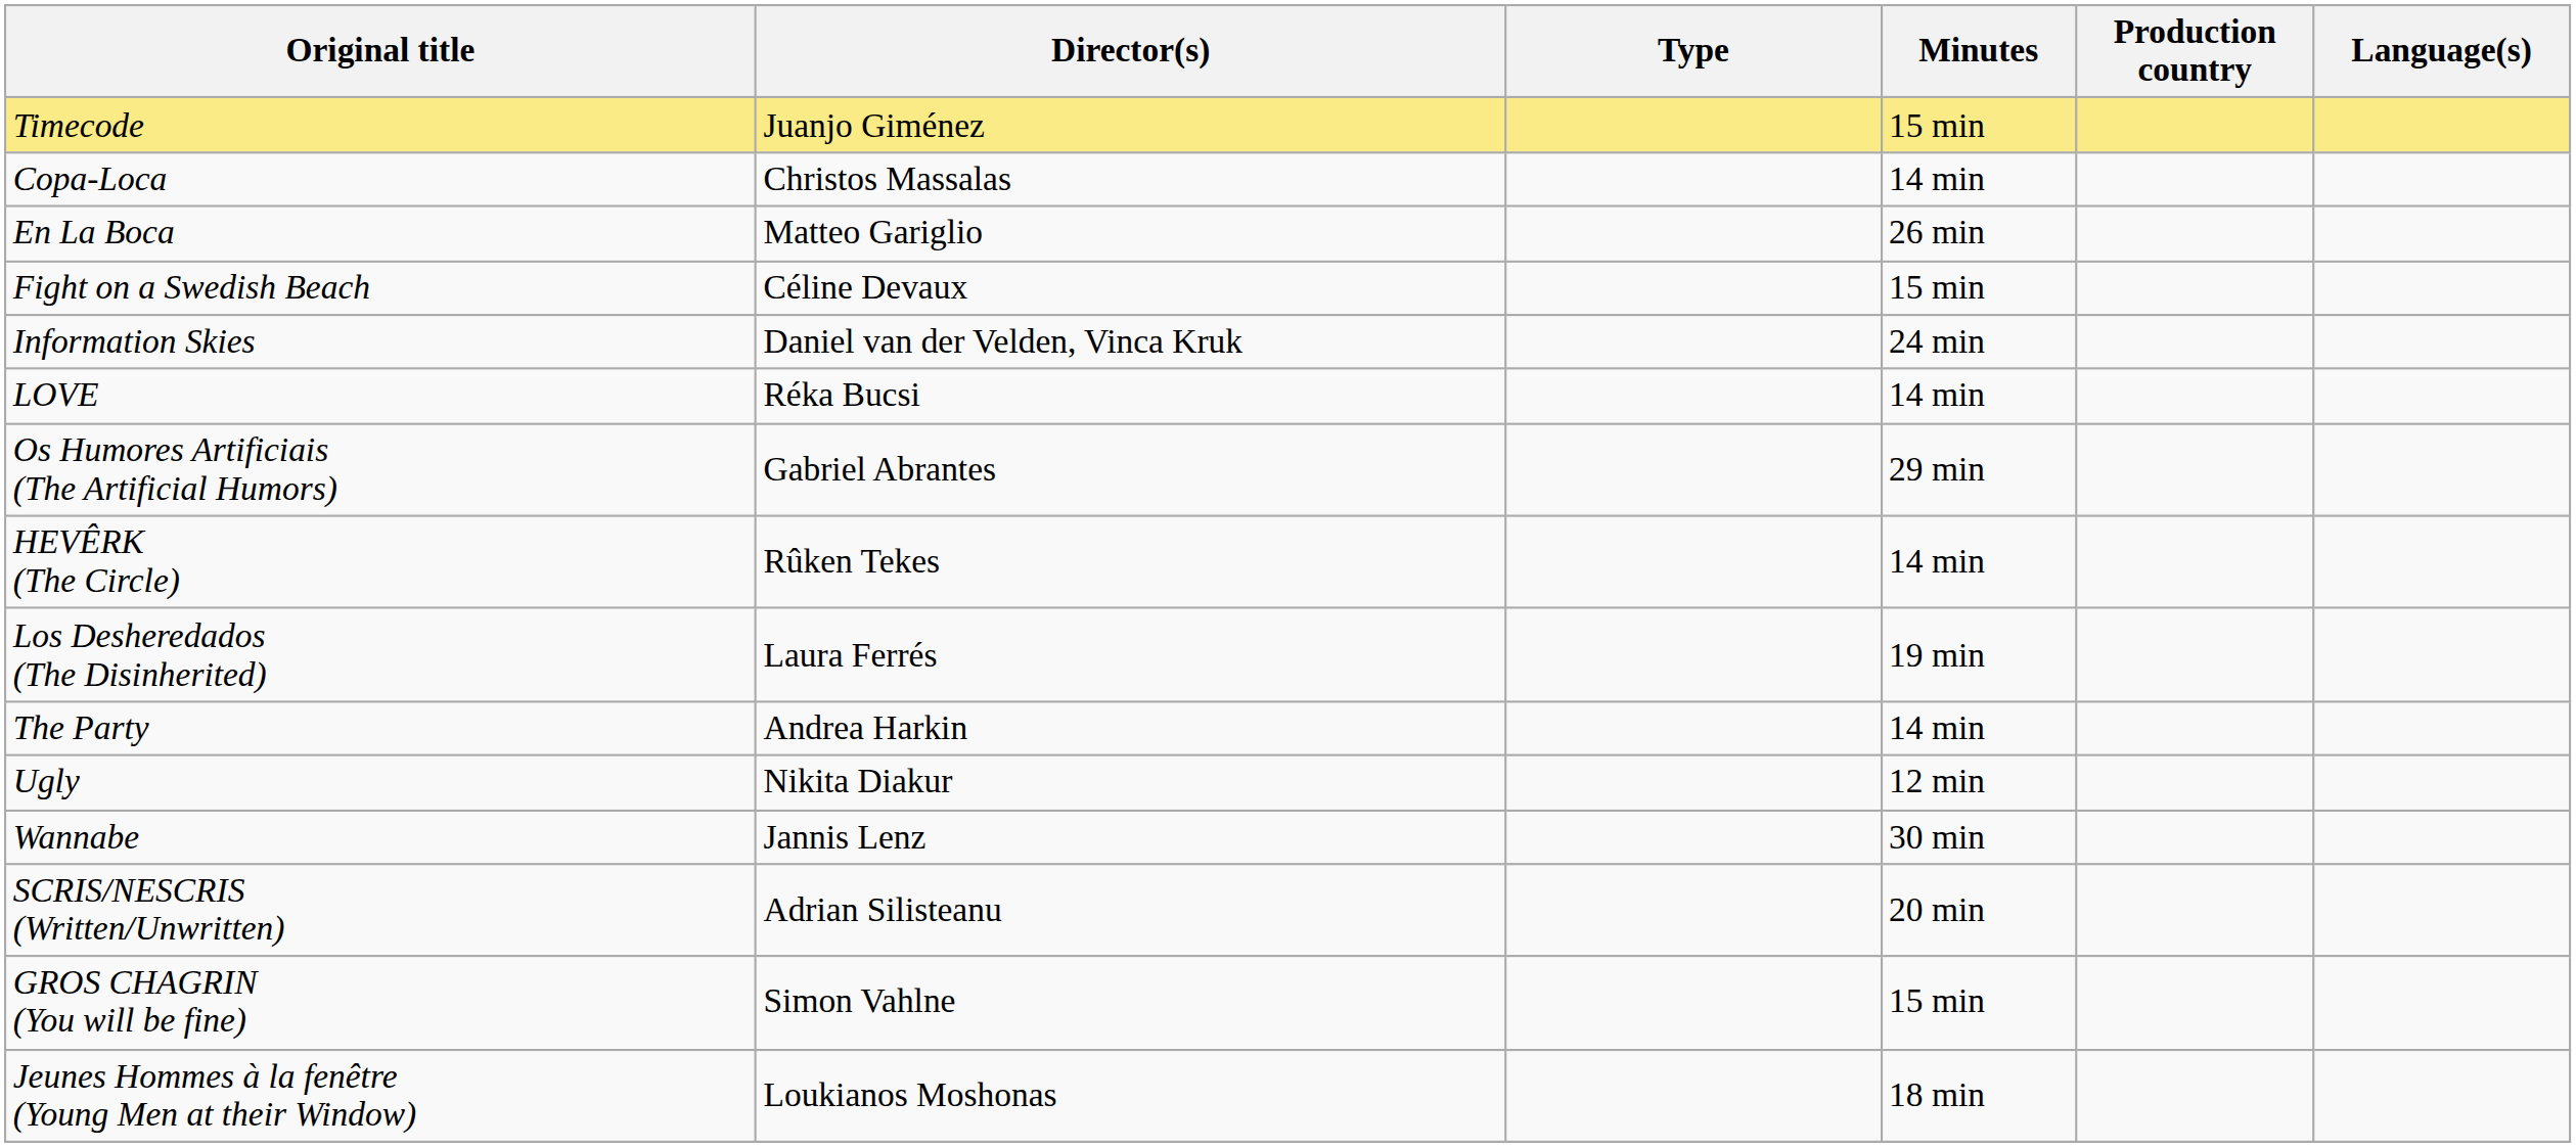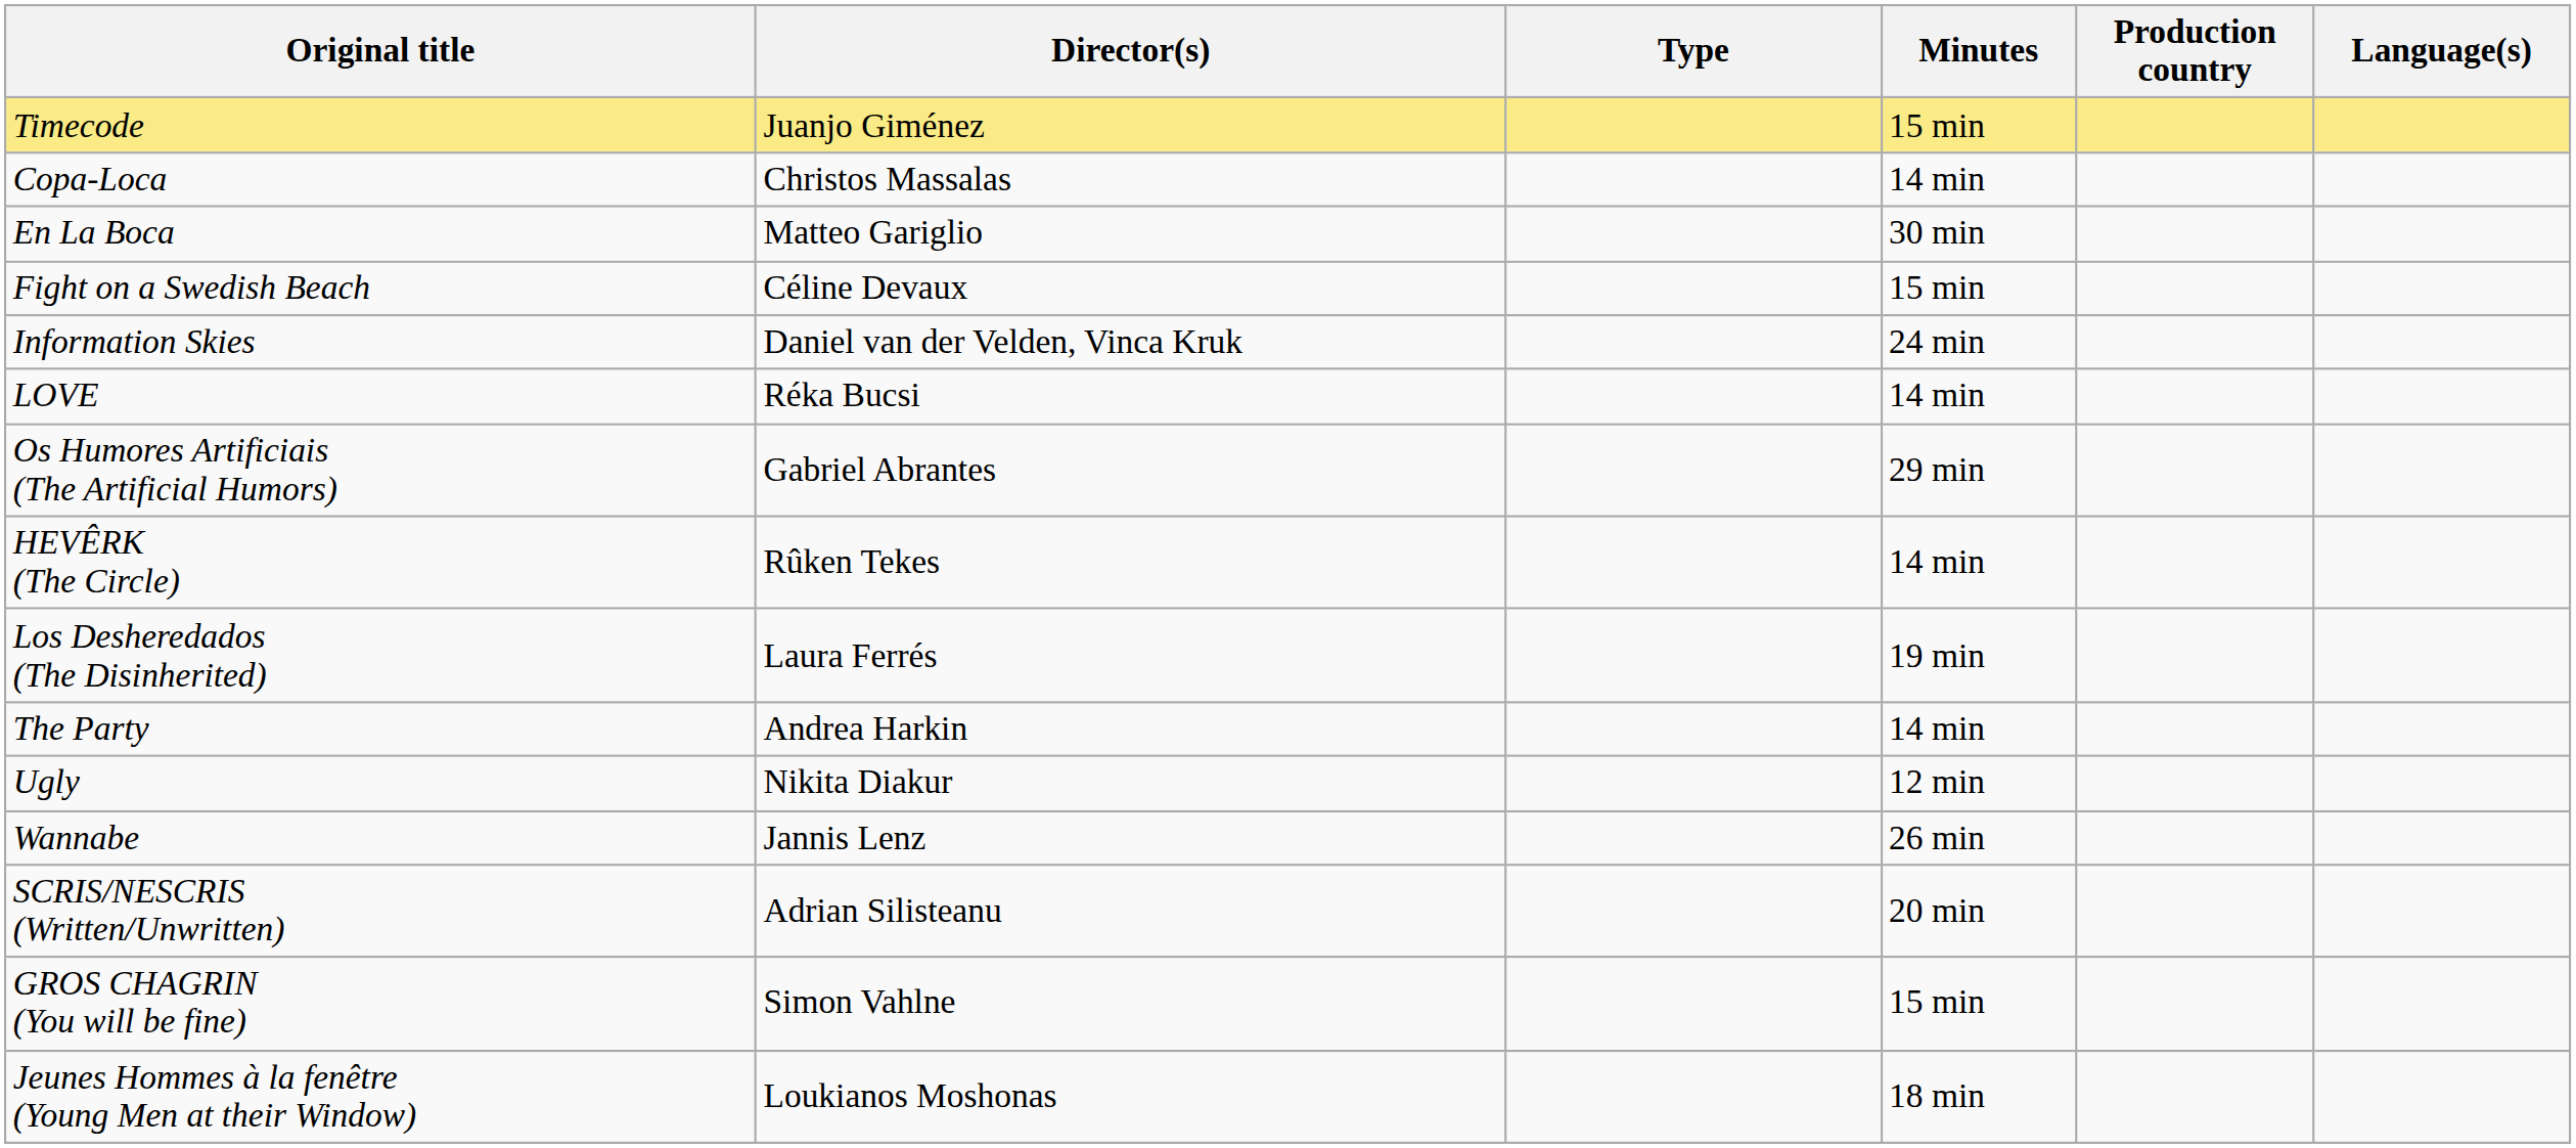En La Boca | Minutes: 26 min -> 30 min
Wannabe | Minutes: 30 min -> 26 min
